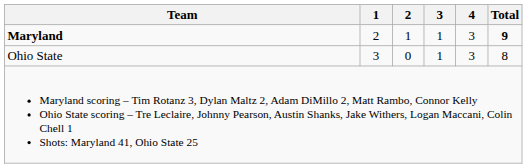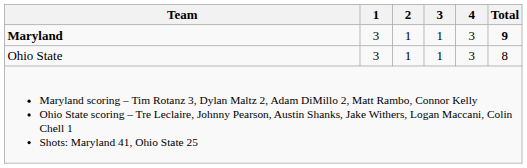Maryland | 1: 2 -> 3
Ohio State | 2: 0 -> 1
